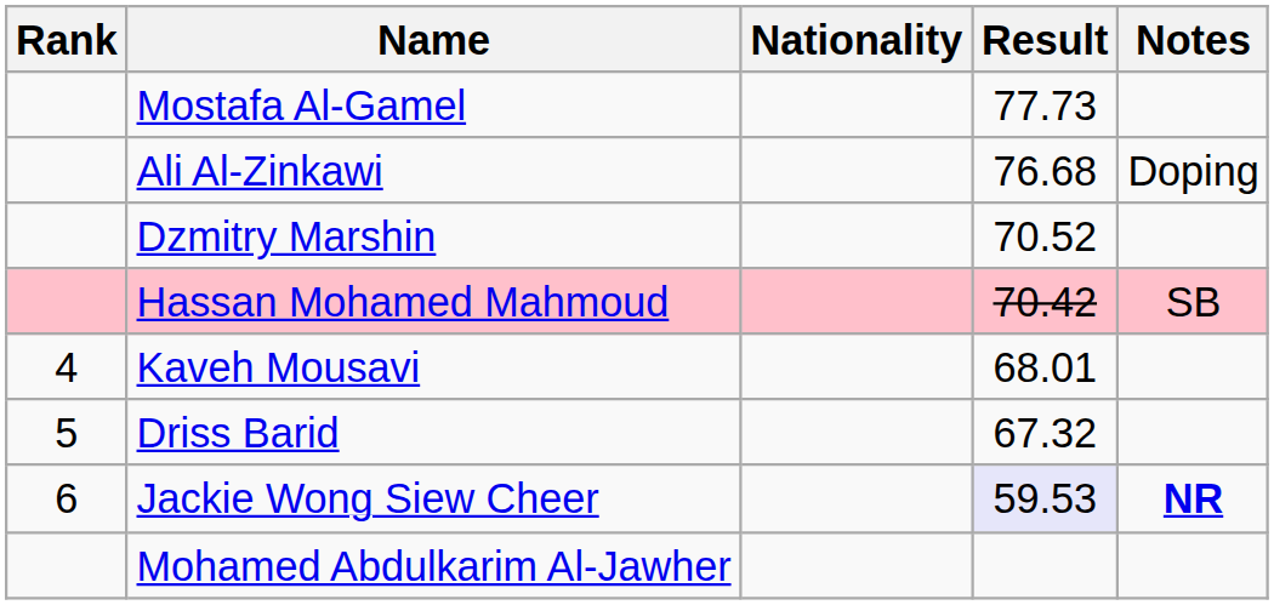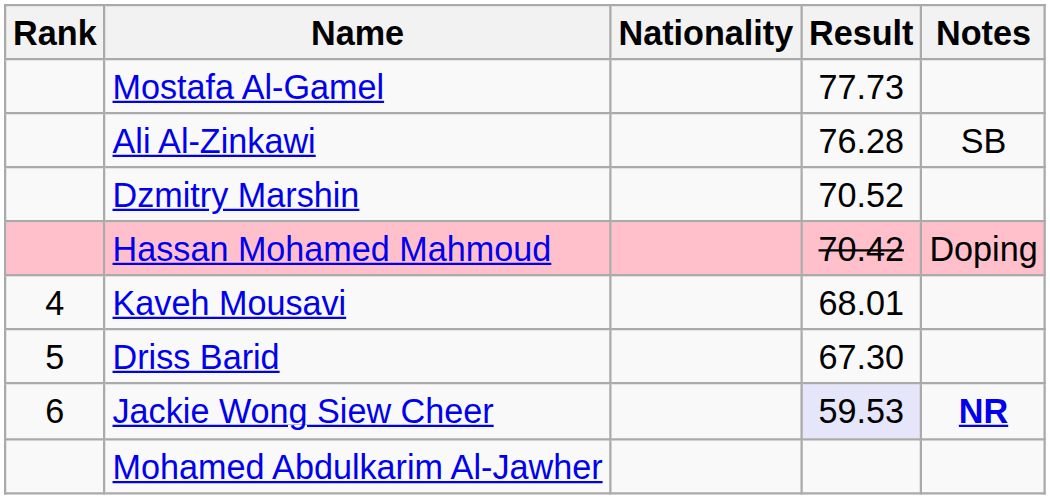Ali Al-Zinkawi | Result: 76.68 -> 76.28
Ali Al-Zinkawi | Notes: Doping -> SB
Hassan Mohamed Mahmoud | Notes: SB -> Doping
Driss Barid | Result: 67.32 -> 67.30
